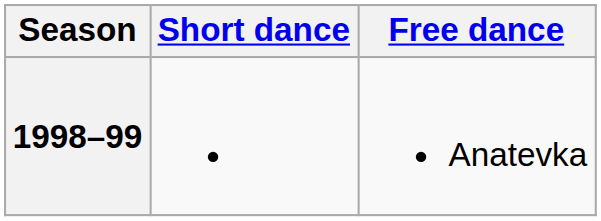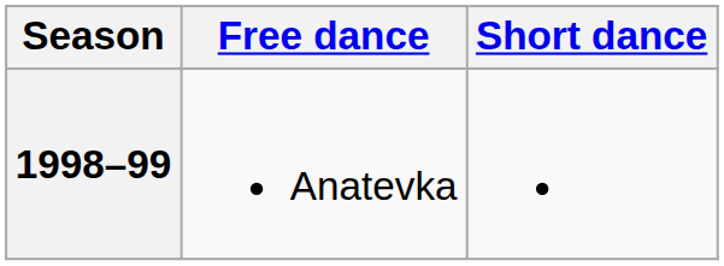columns swapped: Short dance <-> Free dance
